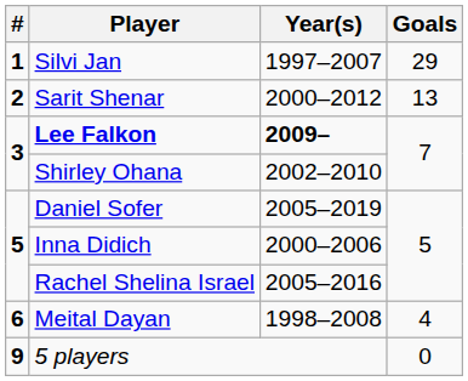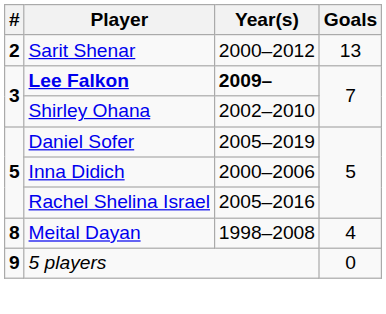- row: 1 | Silvi Jan | 1997–2007 | 29
Meital Dayan | #: 6 -> 8
